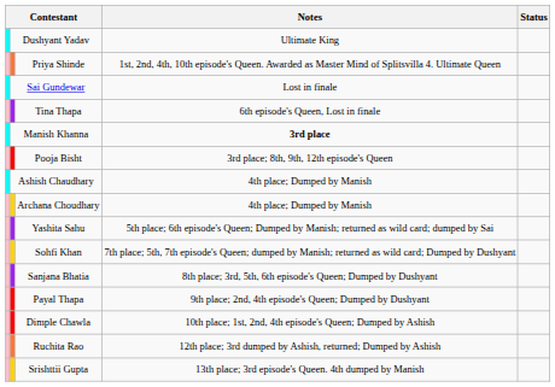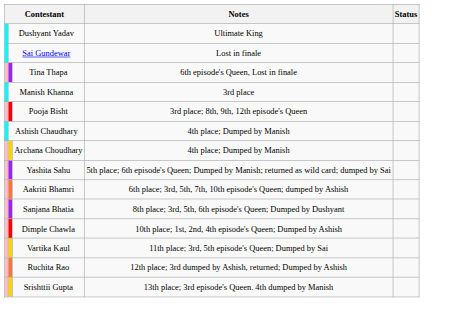- row: Priya Shinde | 1st, 2nd, 4th, 10th episode's Queen. Awarded as Master Mind of Splitsvilla 4. Ultimate Queen
Manish Khanna | Notes: bold -> normal
+ row: Aakriti Bhamri | 6th place; 3rd, 5th, 7th, 10th episode's Queen; dumped by Ashish
- row: Sohfi Khan | 7th place; 5th, 7th episode's Queen; dumped by Manish; returned as wild card; Dumped by Dushyant
- row: Payal Thapa | 9th place; 2nd, 4th episode's Queen; Dumped by Dushyant
+ row: Vartika Kaul | 11th place; 3rd, 5th episode's Queen; Dumped by Sai
